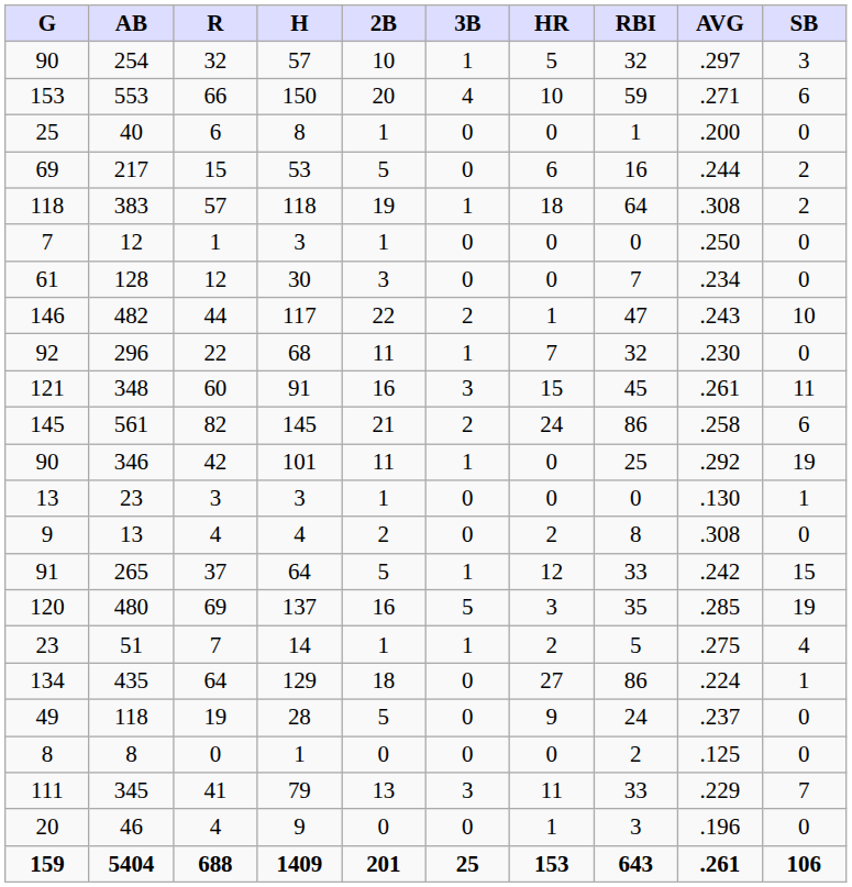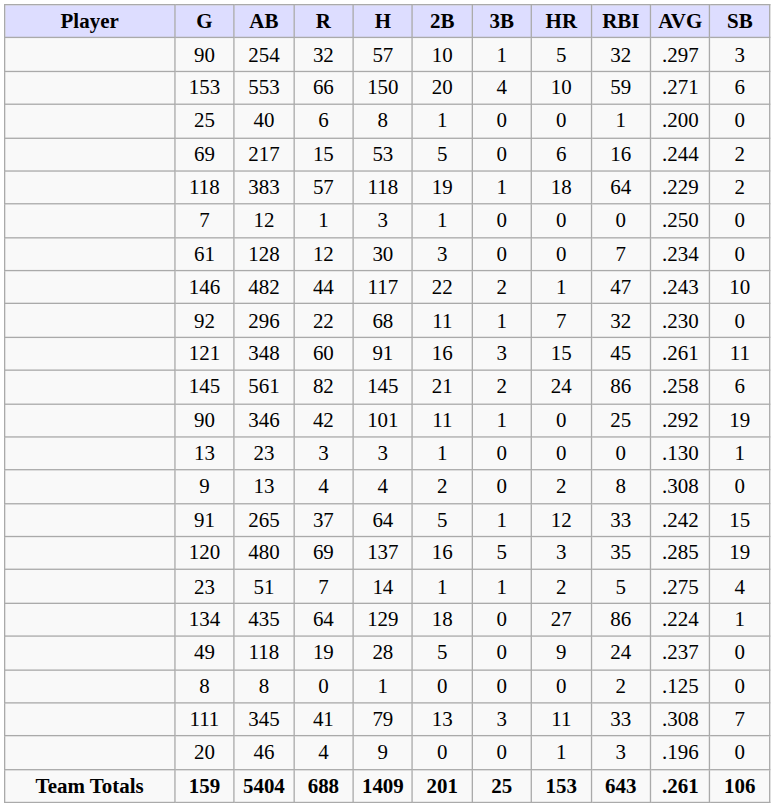+ column: Player | Team Totals
383 | AVG: .308 -> .229
345 | AVG: .229 -> .308
